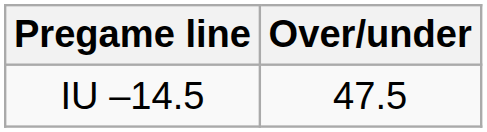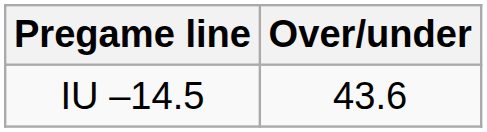IU –14.5 | Over/under: 47.5 -> 43.6
